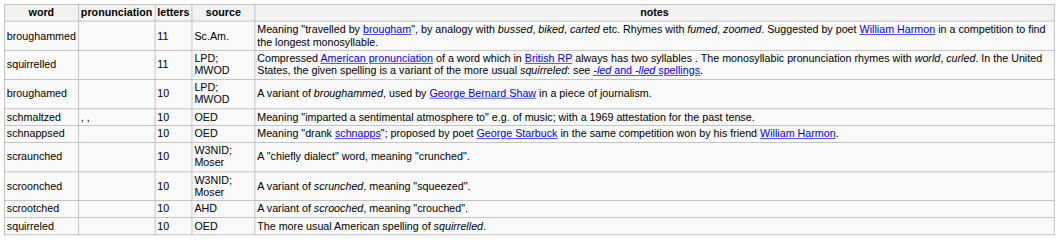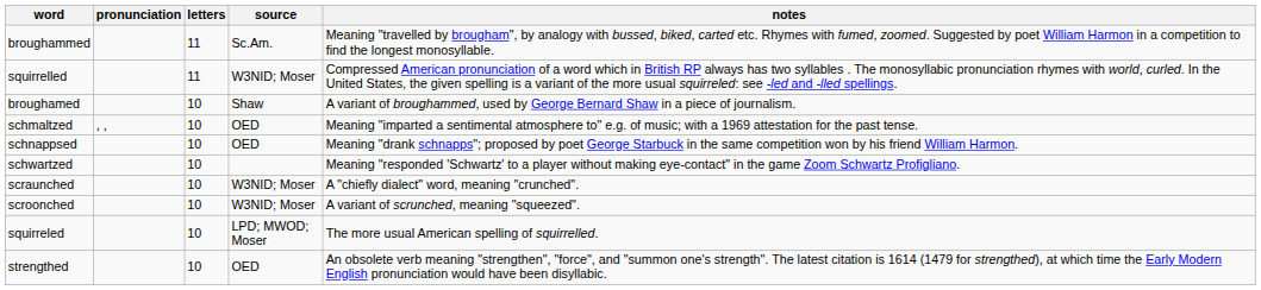squirrelled | source: LPD; MWOD -> W3NID; Moser
broughamed | source: LPD; MWOD -> Shaw
+ row: schwartzed | 10 | Meaning "responded 'Schwartz' to a player without making eye-contact" in the game Zoom Schwartz Profigliano.
- row: scrootched | 10 | AHD | A variant of scrooched, meaning "crouched".
squirreled | source: OED -> LPD; MWOD; Moser
+ row: strengthed | 10 | OED | An obsolete verb meaning "strengthen", "force", and "summon one's strength". The latest citation is 1614 (1479 for strengthed), at which time the Early Modern English pronunciation would have been disyllabic.
